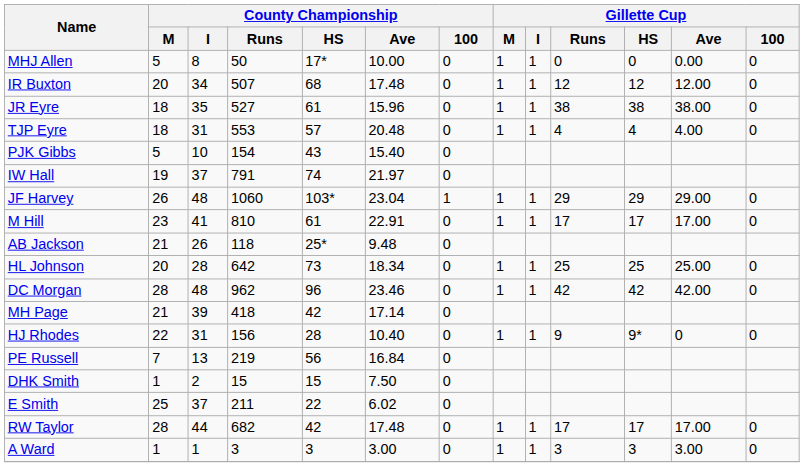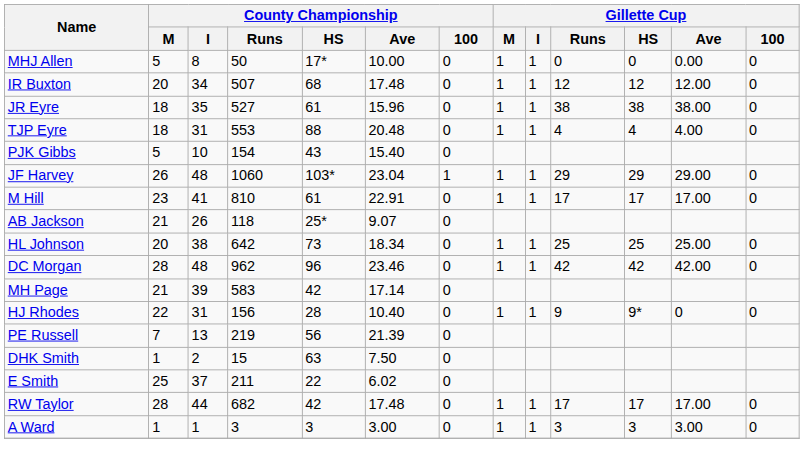TJP Eyre | County Championship / HS: 57 -> 88
- row: IW Hall | 19 | 37 | 791 | 74 | 21.97 | 0
AB Jackson | County Championship / Ave: 9.48 -> 9.07
HL Johnson | County Championship / I: 28 -> 38
MH Page | County Championship / Runs: 418 -> 583
PE Russell | County Championship / Ave: 16.84 -> 21.39
DHK Smith | County Championship / HS: 15 -> 63
